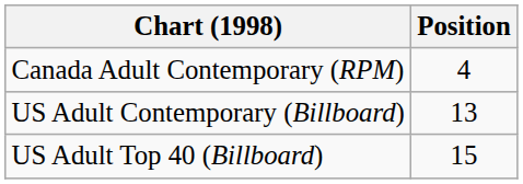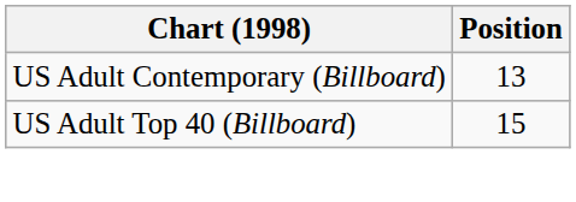- row: Canada Adult Contemporary (RPM) | 4
